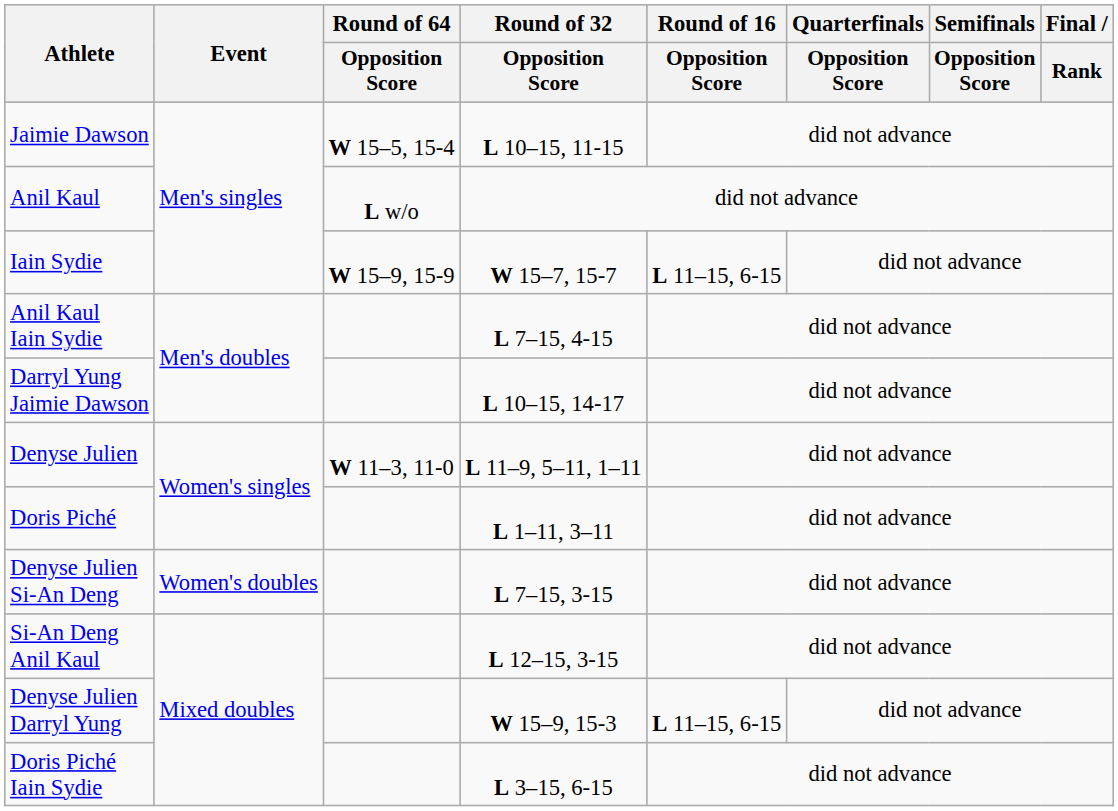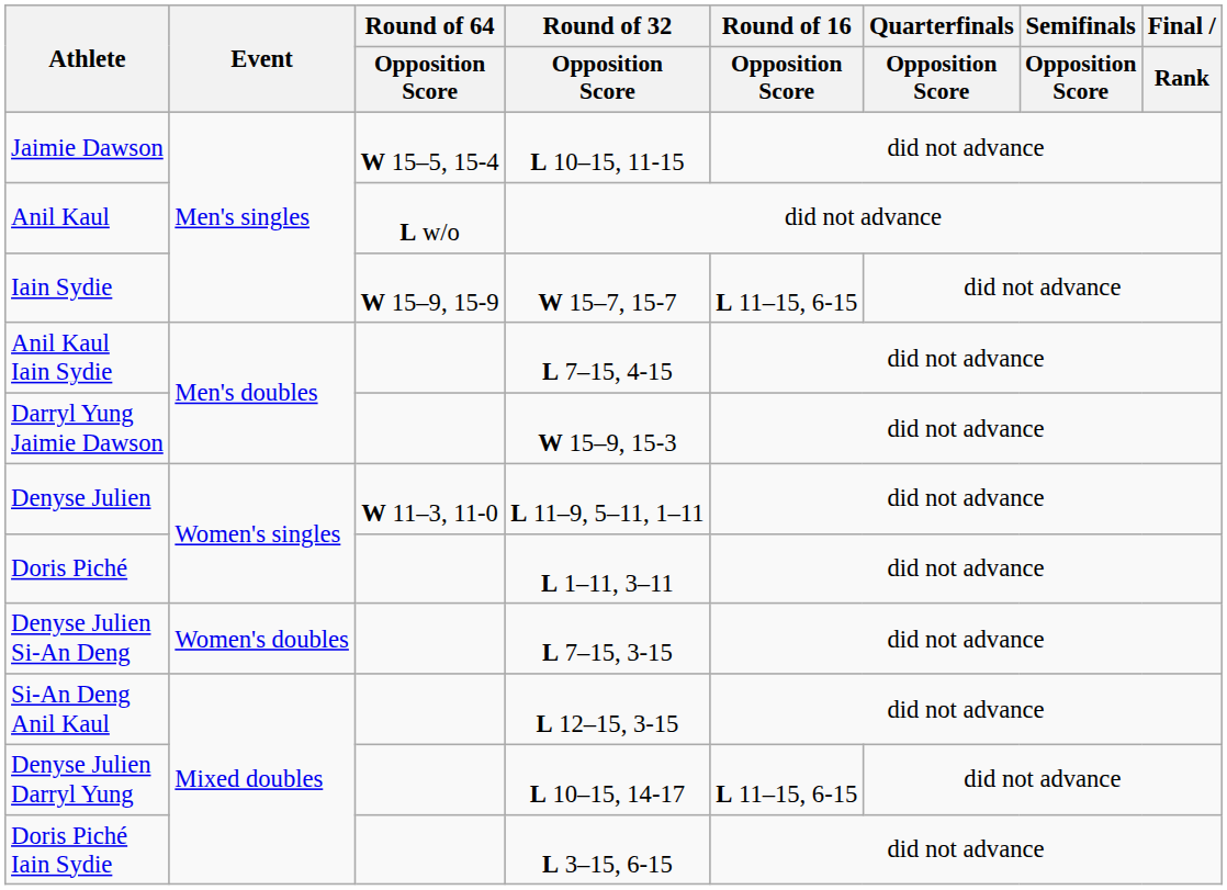Darryl Yung Jaimie Dawson | Round of 32 / Opposition Score: L 10–15, 14-17 -> W 15–9, 15-3
Denyse Julien Darryl Yung | Round of 32 / Opposition Score: W 15–9, 15-3 -> L 10–15, 14-17
